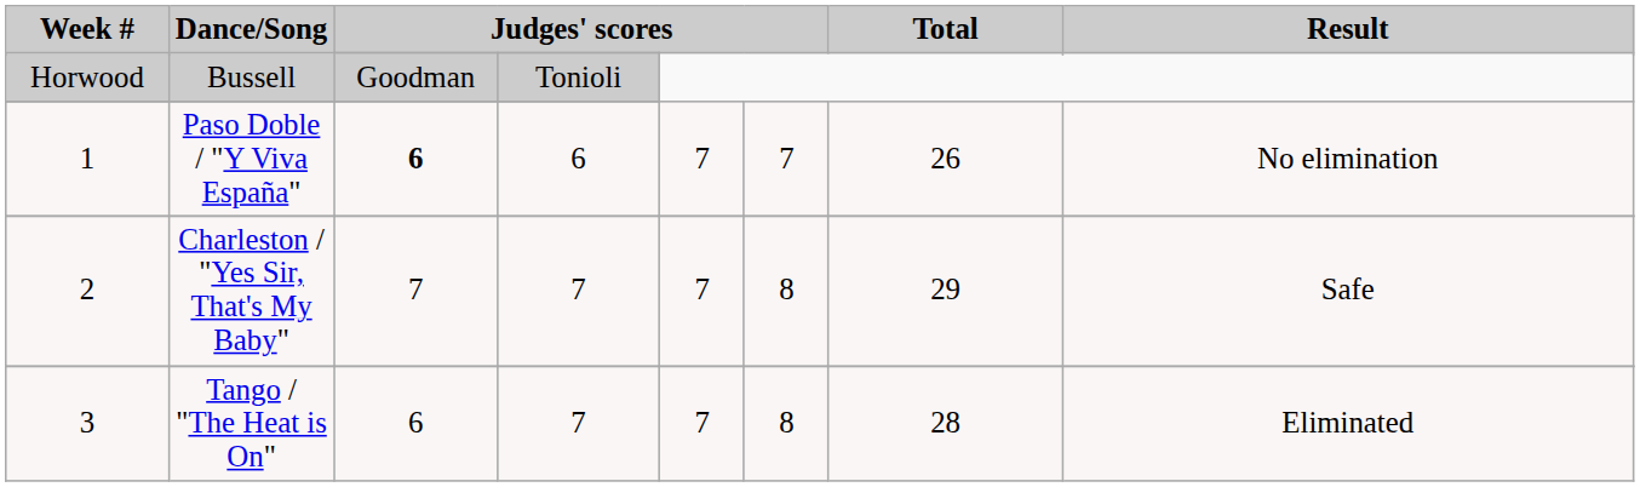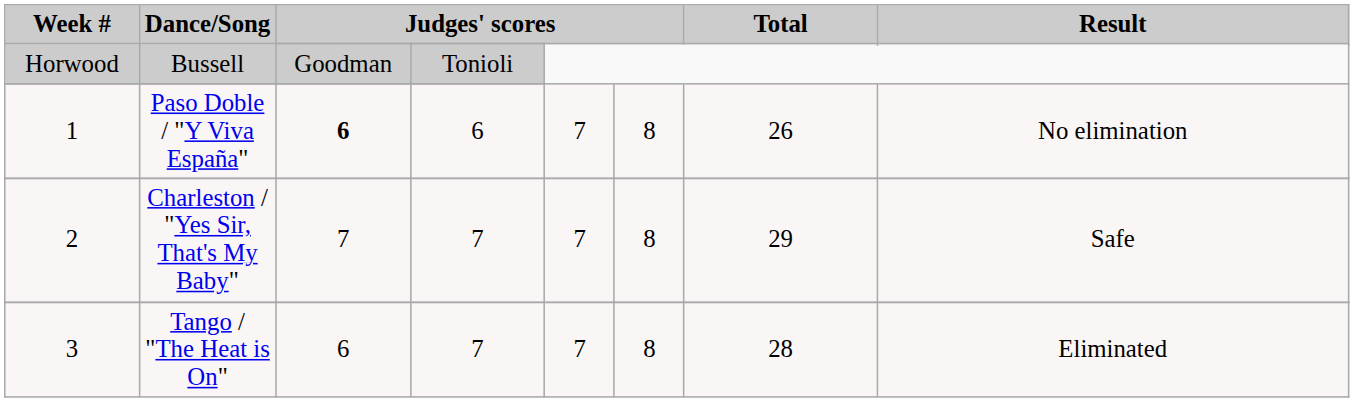Paso Doble / "Y Viva España" | column 6: 7 -> 8
